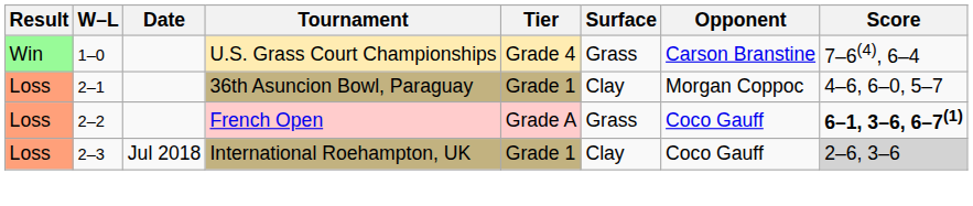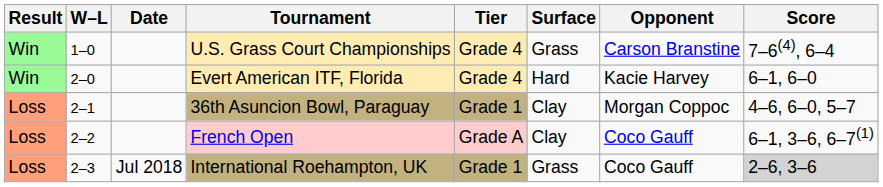+ row: Win | 2–0 | Evert American ITF, Florida | Grade 4 | Hard | Kacie Harvey | 6–1, 6–0
French Open | Surface: Grass -> Clay
French Open | Score: bold -> normal
International Roehampton, UK | Surface: Clay -> Grass
